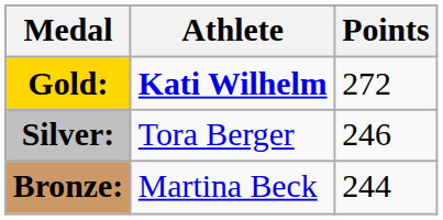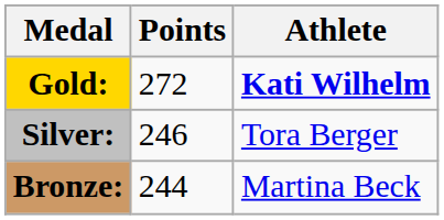columns swapped: Athlete <-> Points
